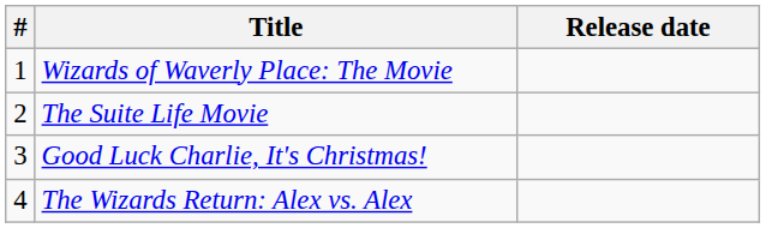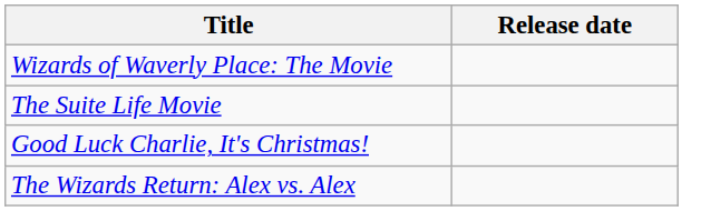- column: # | 1 | 2 | 3 | 4
